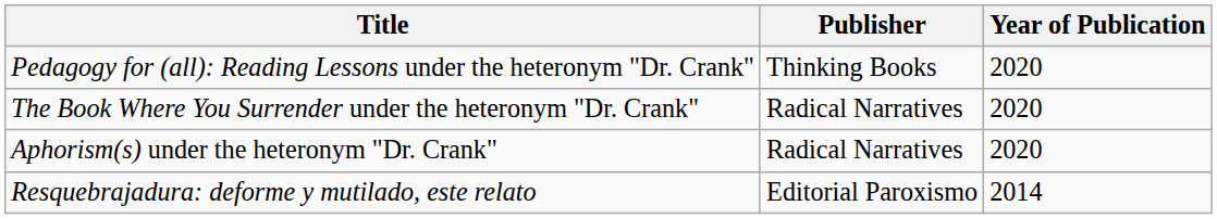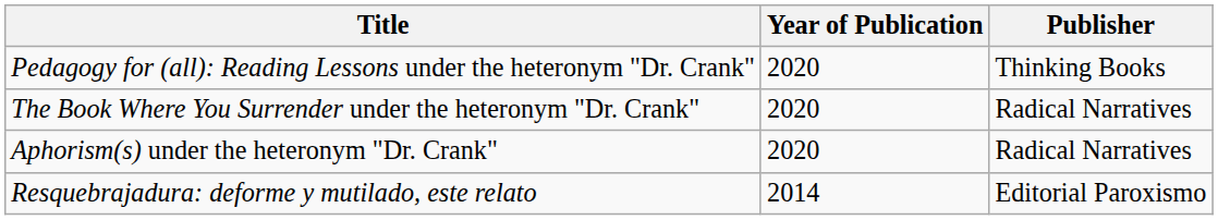columns swapped: Publisher <-> Year of Publication
